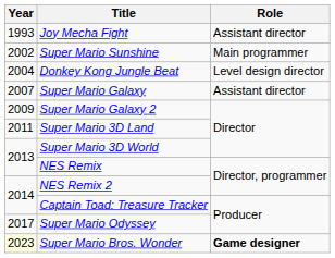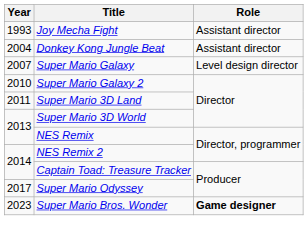- row: 2002 | Super Mario Sunshine | Main programmer
Donkey Kong Jungle Beat | Role: Level design director -> Assistant director
Super Mario Galaxy | Role: Assistant director -> Level design director
Super Mario Galaxy 2 | Year: 2009 -> 2010
Super Mario Bros. Wonder | Year: lightyellow background -> no background
